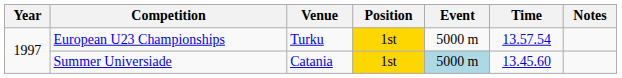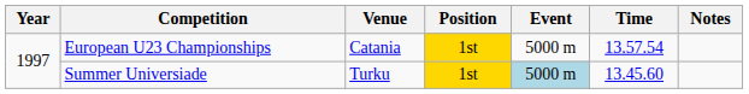European U23 Championships | Venue: Turku -> Catania
Summer Universiade | Venue: Catania -> Turku
